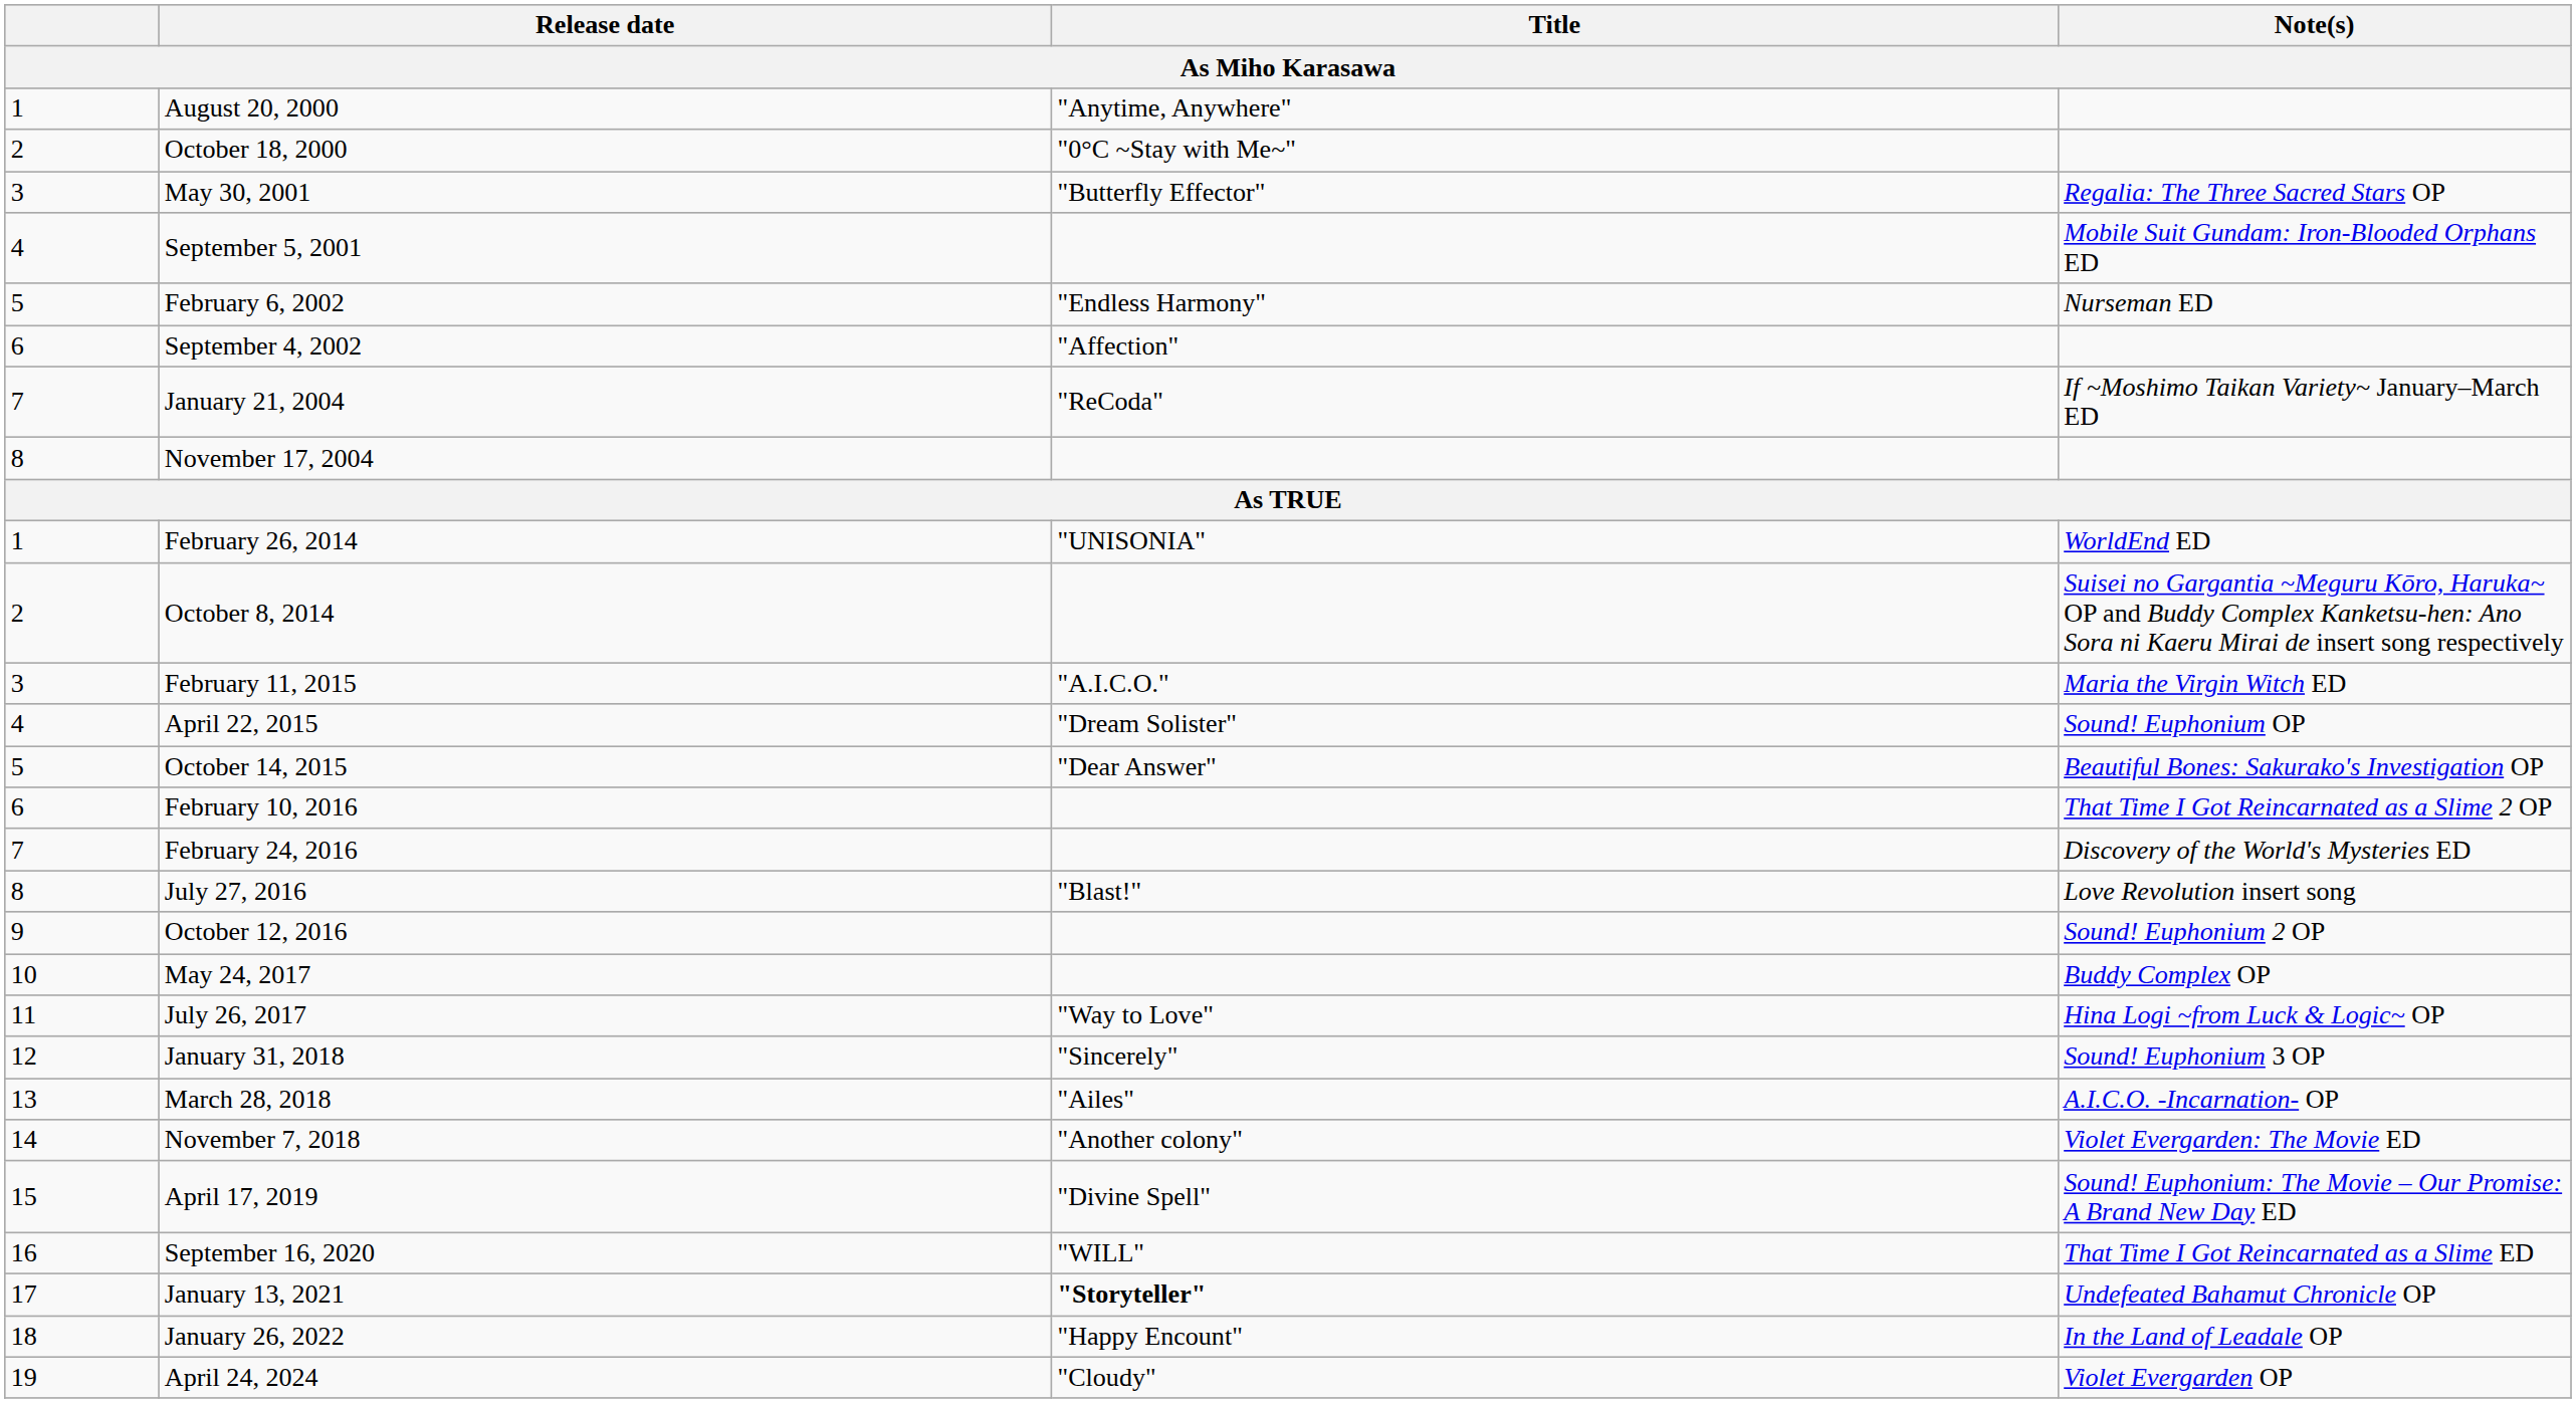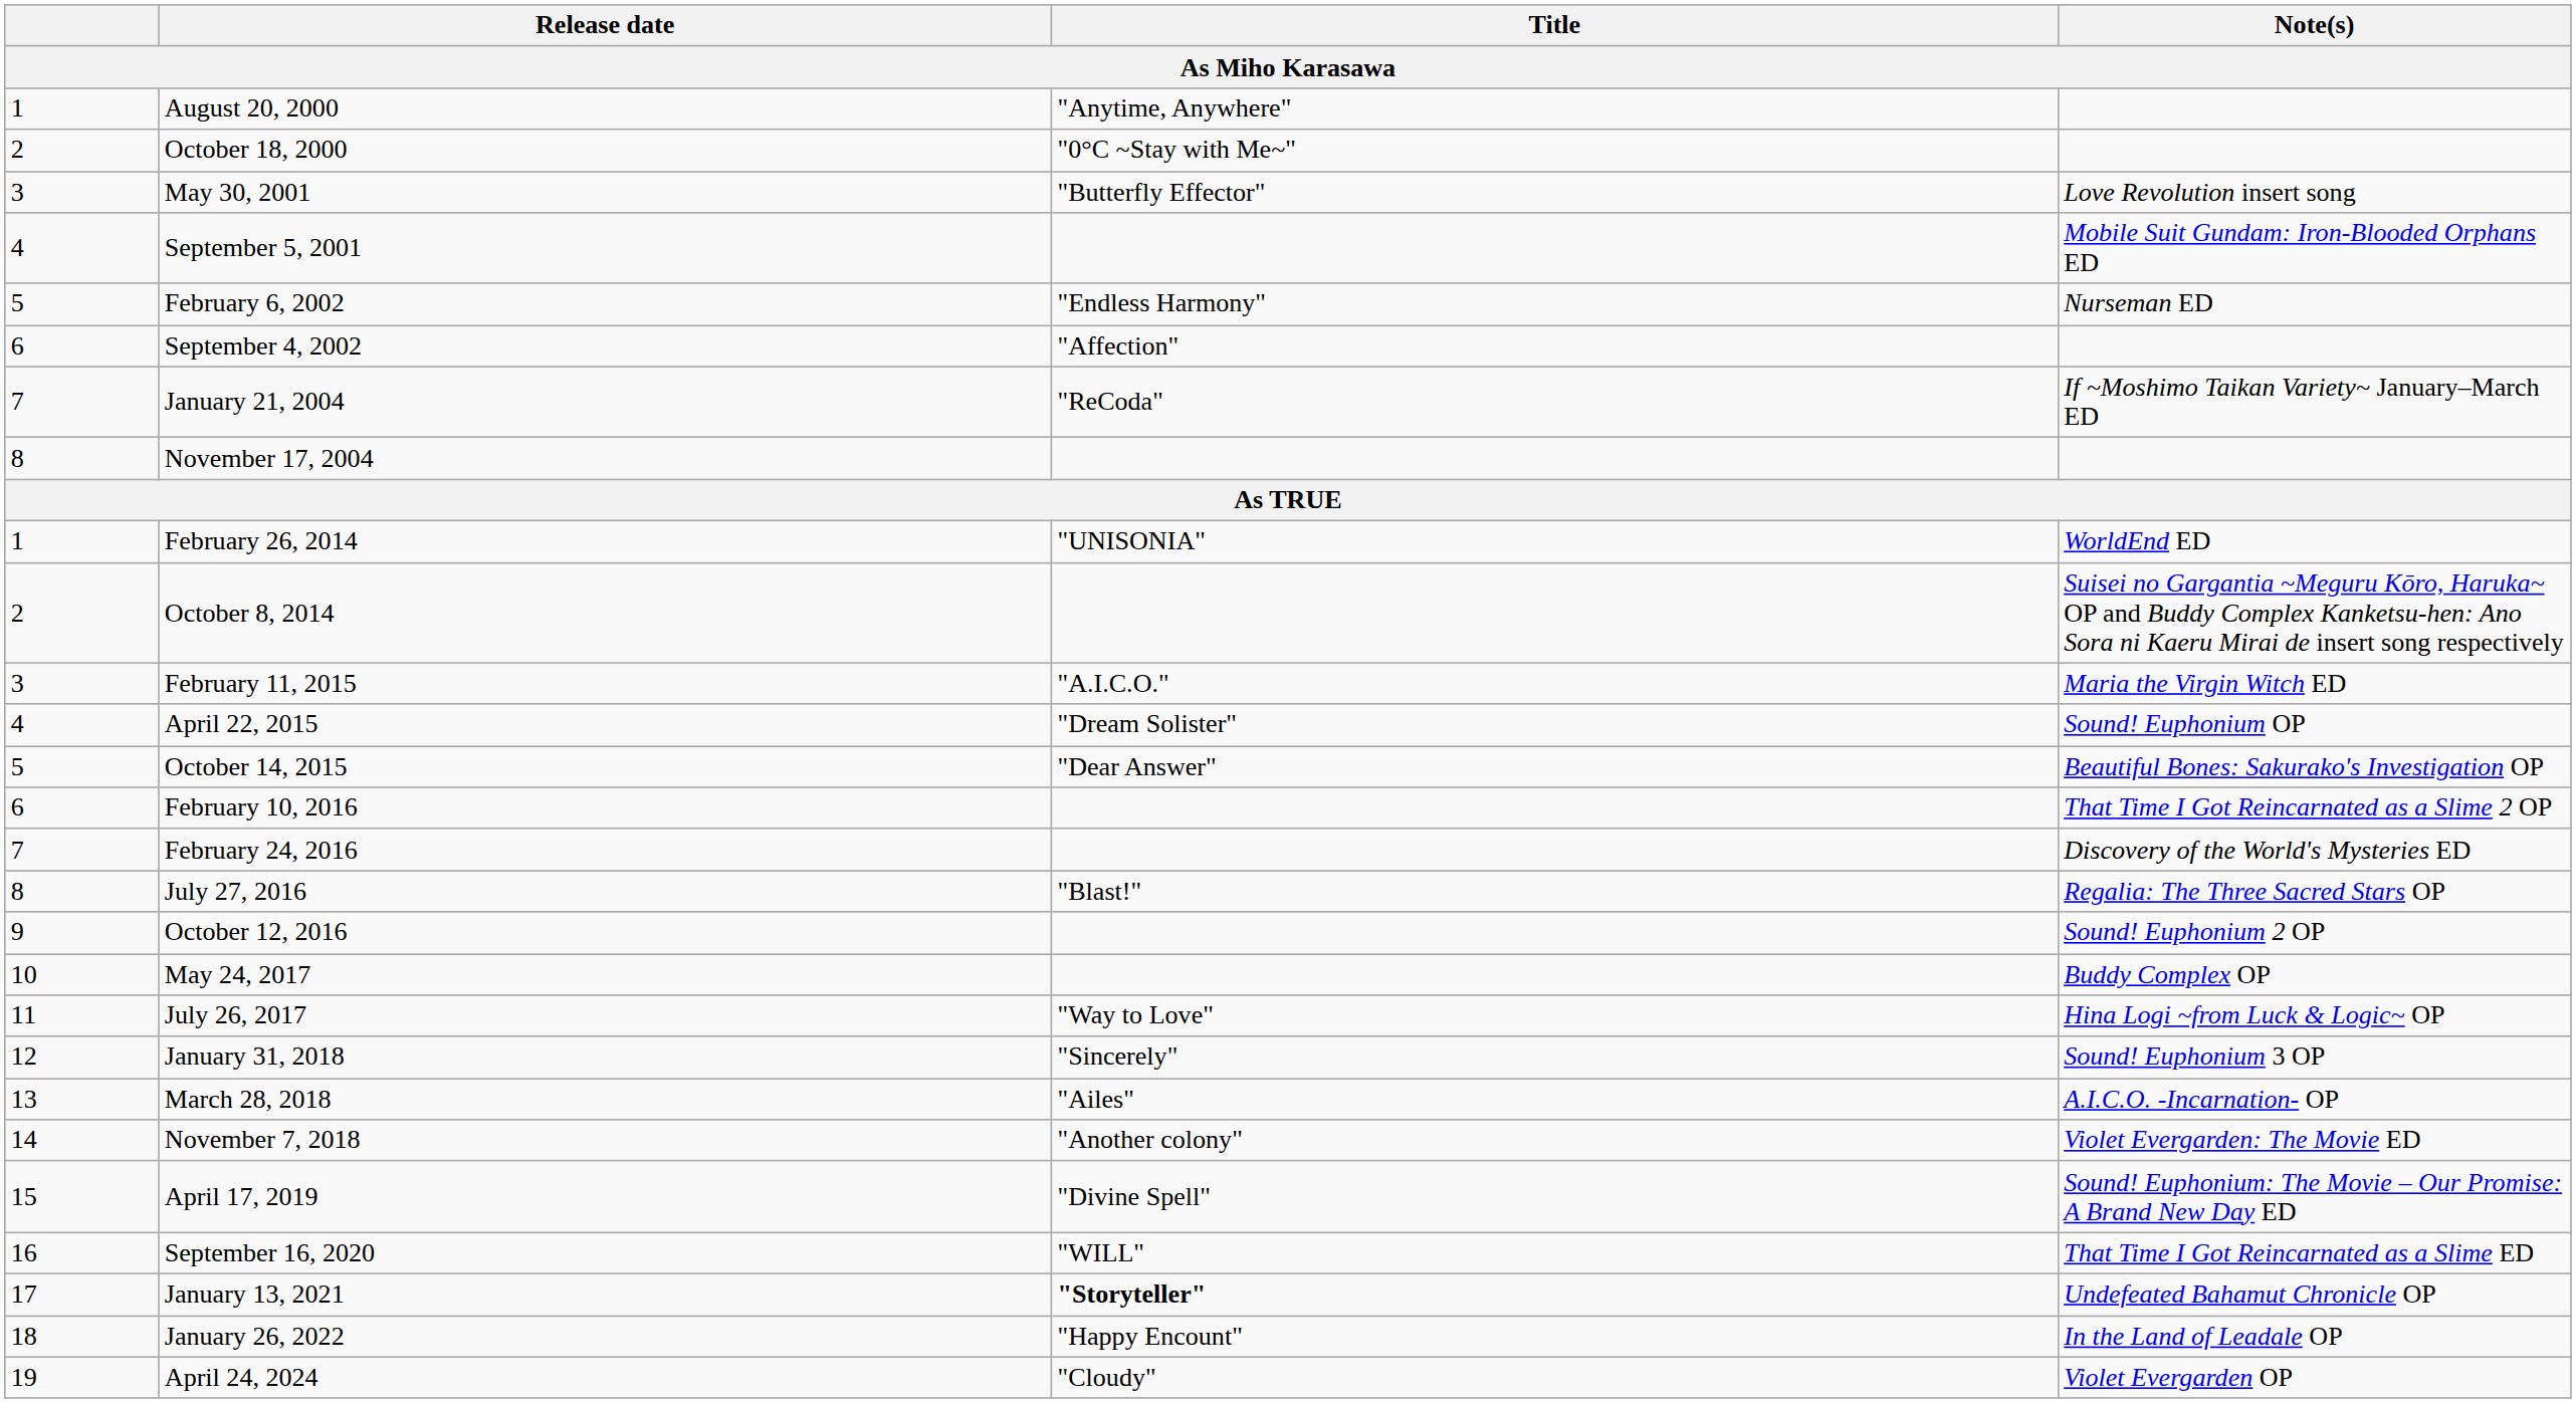May 30, 2001 | Note(s): Regalia: The Three Sacred Stars OP -> Love Revolution insert song
July 27, 2016 | Note(s): Love Revolution insert song -> Regalia: The Three Sacred Stars OP
